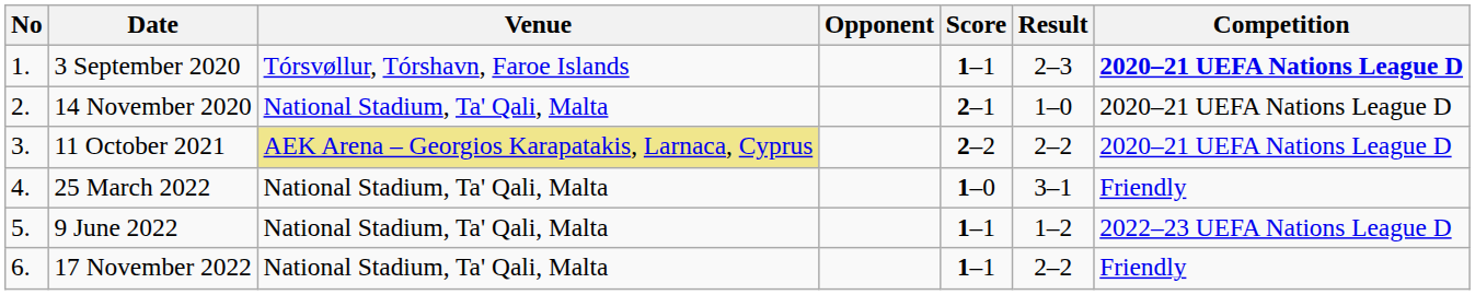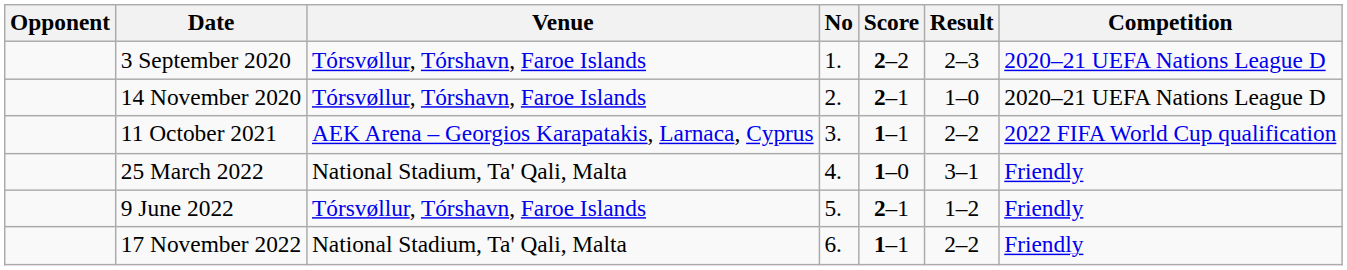columns swapped: No <-> Opponent
3 September 2020 | Score: 1–1 -> 2–2
3 September 2020 | Competition: bold -> normal
14 November 2020 | Venue: National Stadium, Ta' Qali, Malta -> Tórsvøllur, Tórshavn, Faroe Islands
11 October 2021 | Venue: khaki background -> no background
11 October 2021 | Score: 2–2 -> 1–1
11 October 2021 | Competition: 2020–21 UEFA Nations League D -> 2022 FIFA World Cup qualification
9 June 2022 | Venue: National Stadium, Ta' Qali, Malta -> Tórsvøllur, Tórshavn, Faroe Islands
9 June 2022 | Score: 1–1 -> 2–1
9 June 2022 | Competition: 2022–23 UEFA Nations League D -> Friendly
